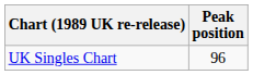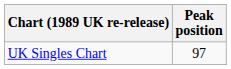UK Singles Chart | Peak position: 96 -> 97
